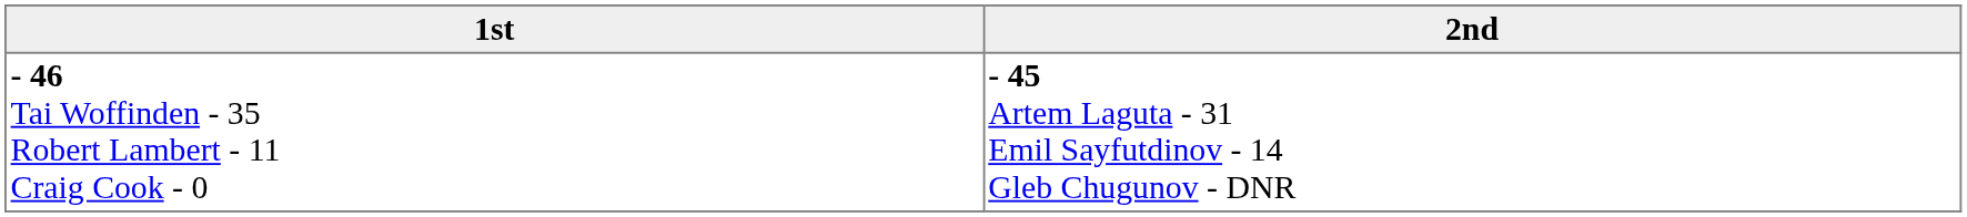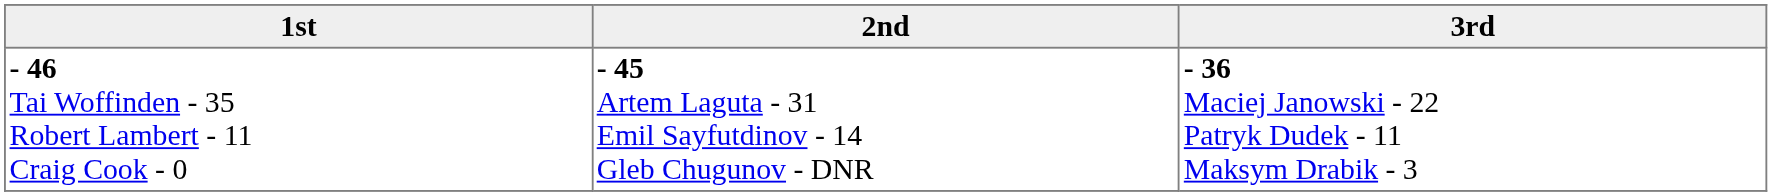+ column: 3rd | - 36 Maciej Janowski - 22 Patryk Dudek - 11 Maksym Drabik - 3
